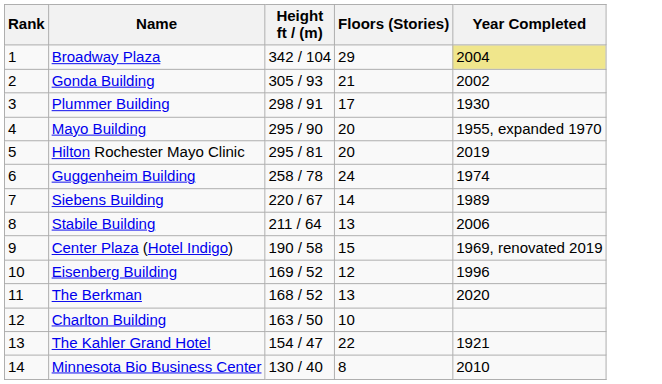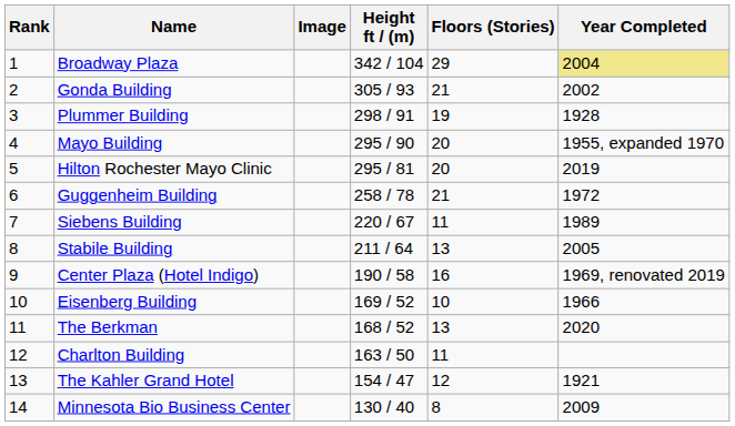+ column: Image
Plummer Building | Floors (Stories): 17 -> 19
Plummer Building | Year Completed: 1930 -> 1928
Guggenheim Building | Floors (Stories): 24 -> 21
Guggenheim Building | Year Completed: 1974 -> 1972
Siebens Building | Floors (Stories): 14 -> 11
Stabile Building | Year Completed: 2006 -> 2005
Center Plaza (Hotel Indigo) | Floors (Stories): 15 -> 16
Eisenberg Building | Floors (Stories): 12 -> 10
Eisenberg Building | Year Completed: 1996 -> 1966
Charlton Building | Floors (Stories): 10 -> 11
The Kahler Grand Hotel | Floors (Stories): 22 -> 12
Minnesota Bio Business Center | Year Completed: 2010 -> 2009
